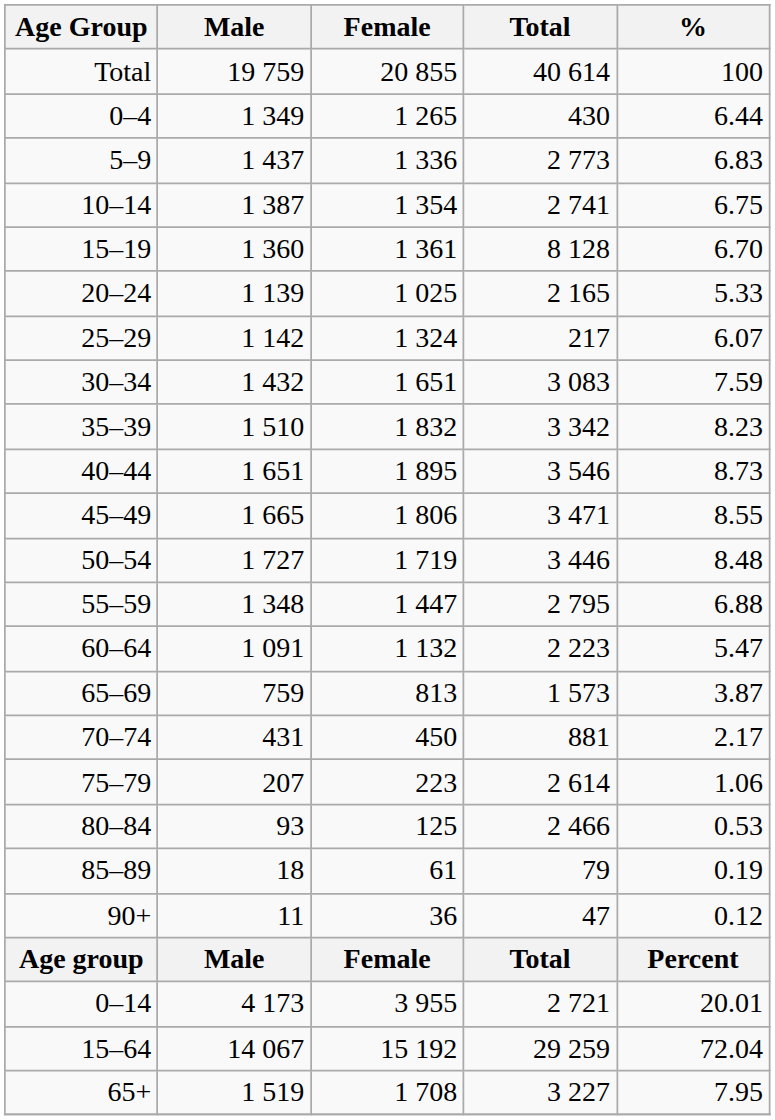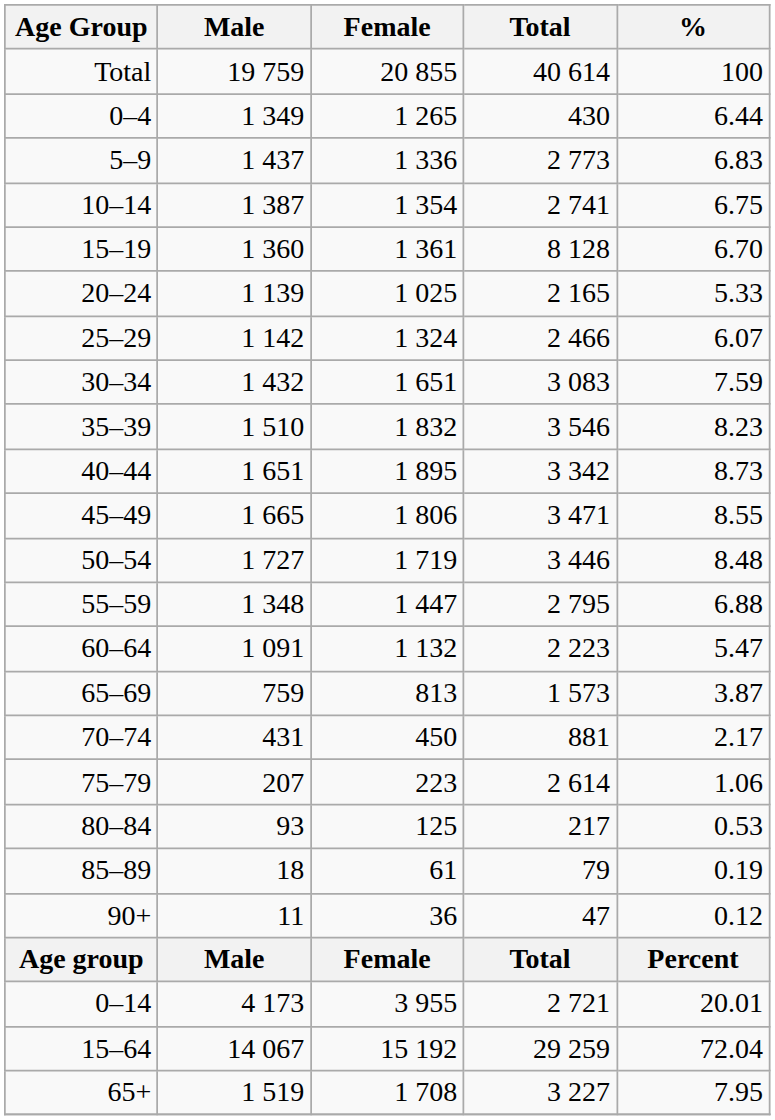25–29 | Total: 217 -> 2 466
35–39 | Total: 3 342 -> 3 546
40–44 | Total: 3 546 -> 3 342
80–84 | Total: 2 466 -> 217
